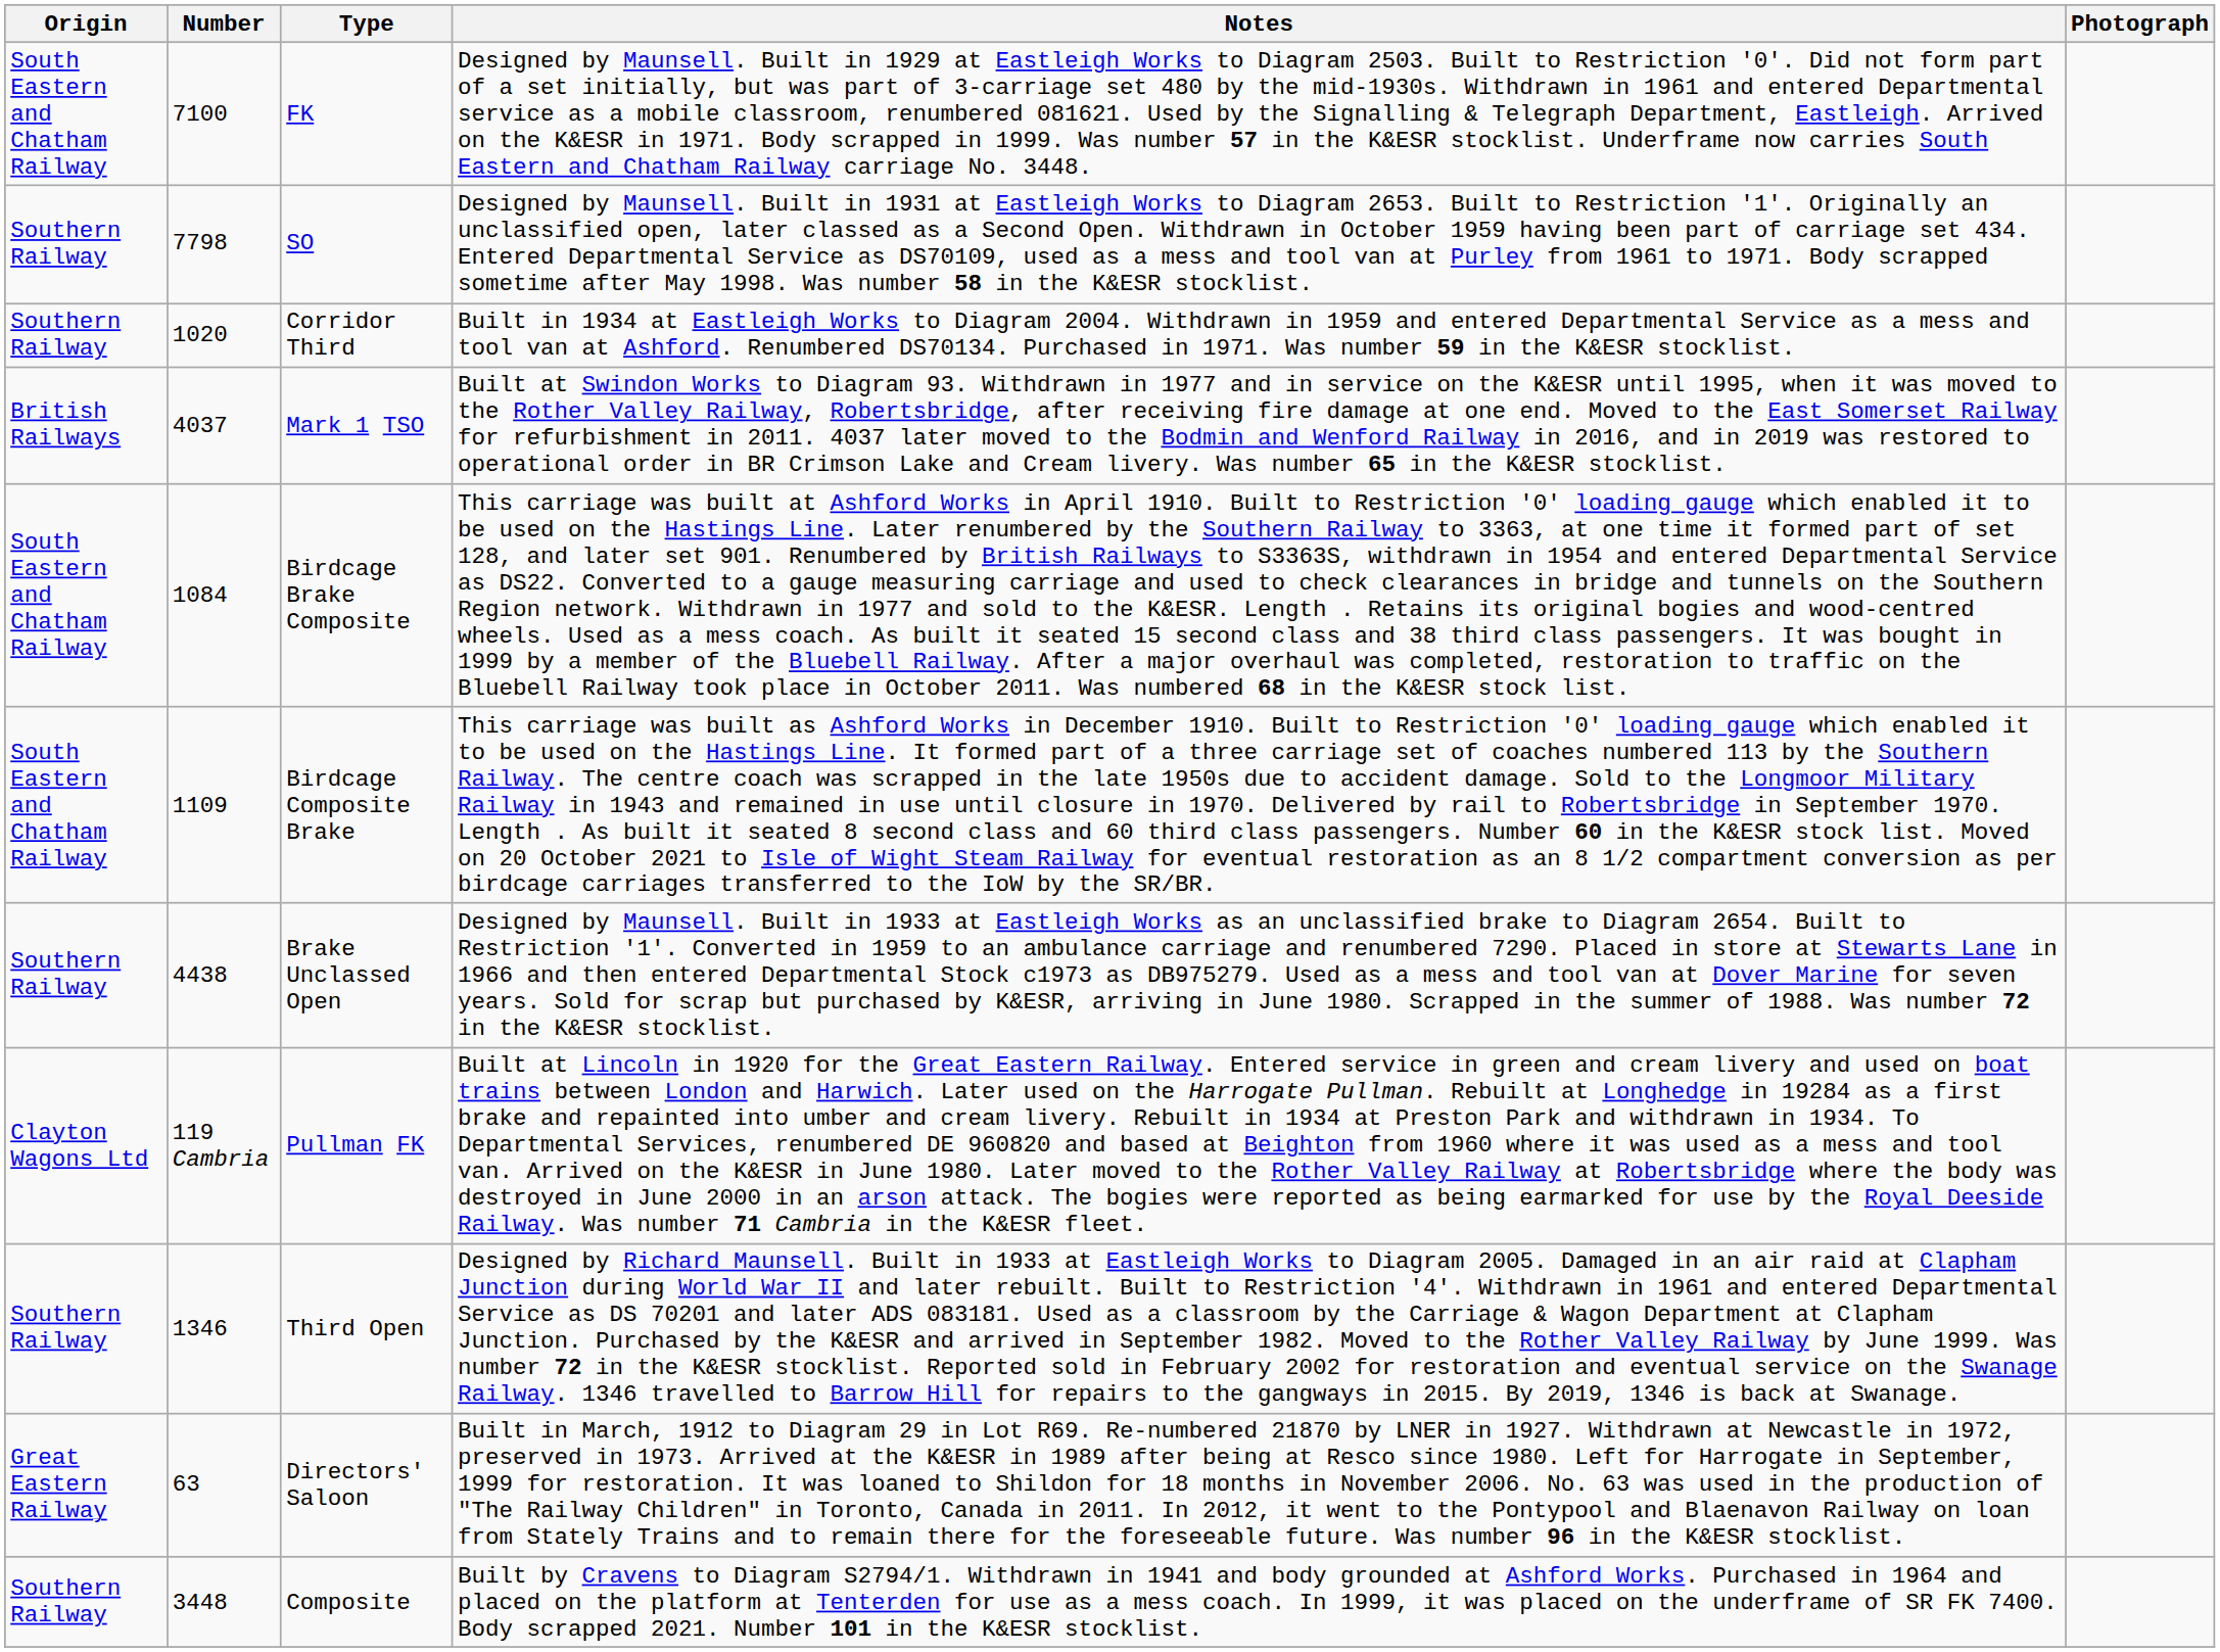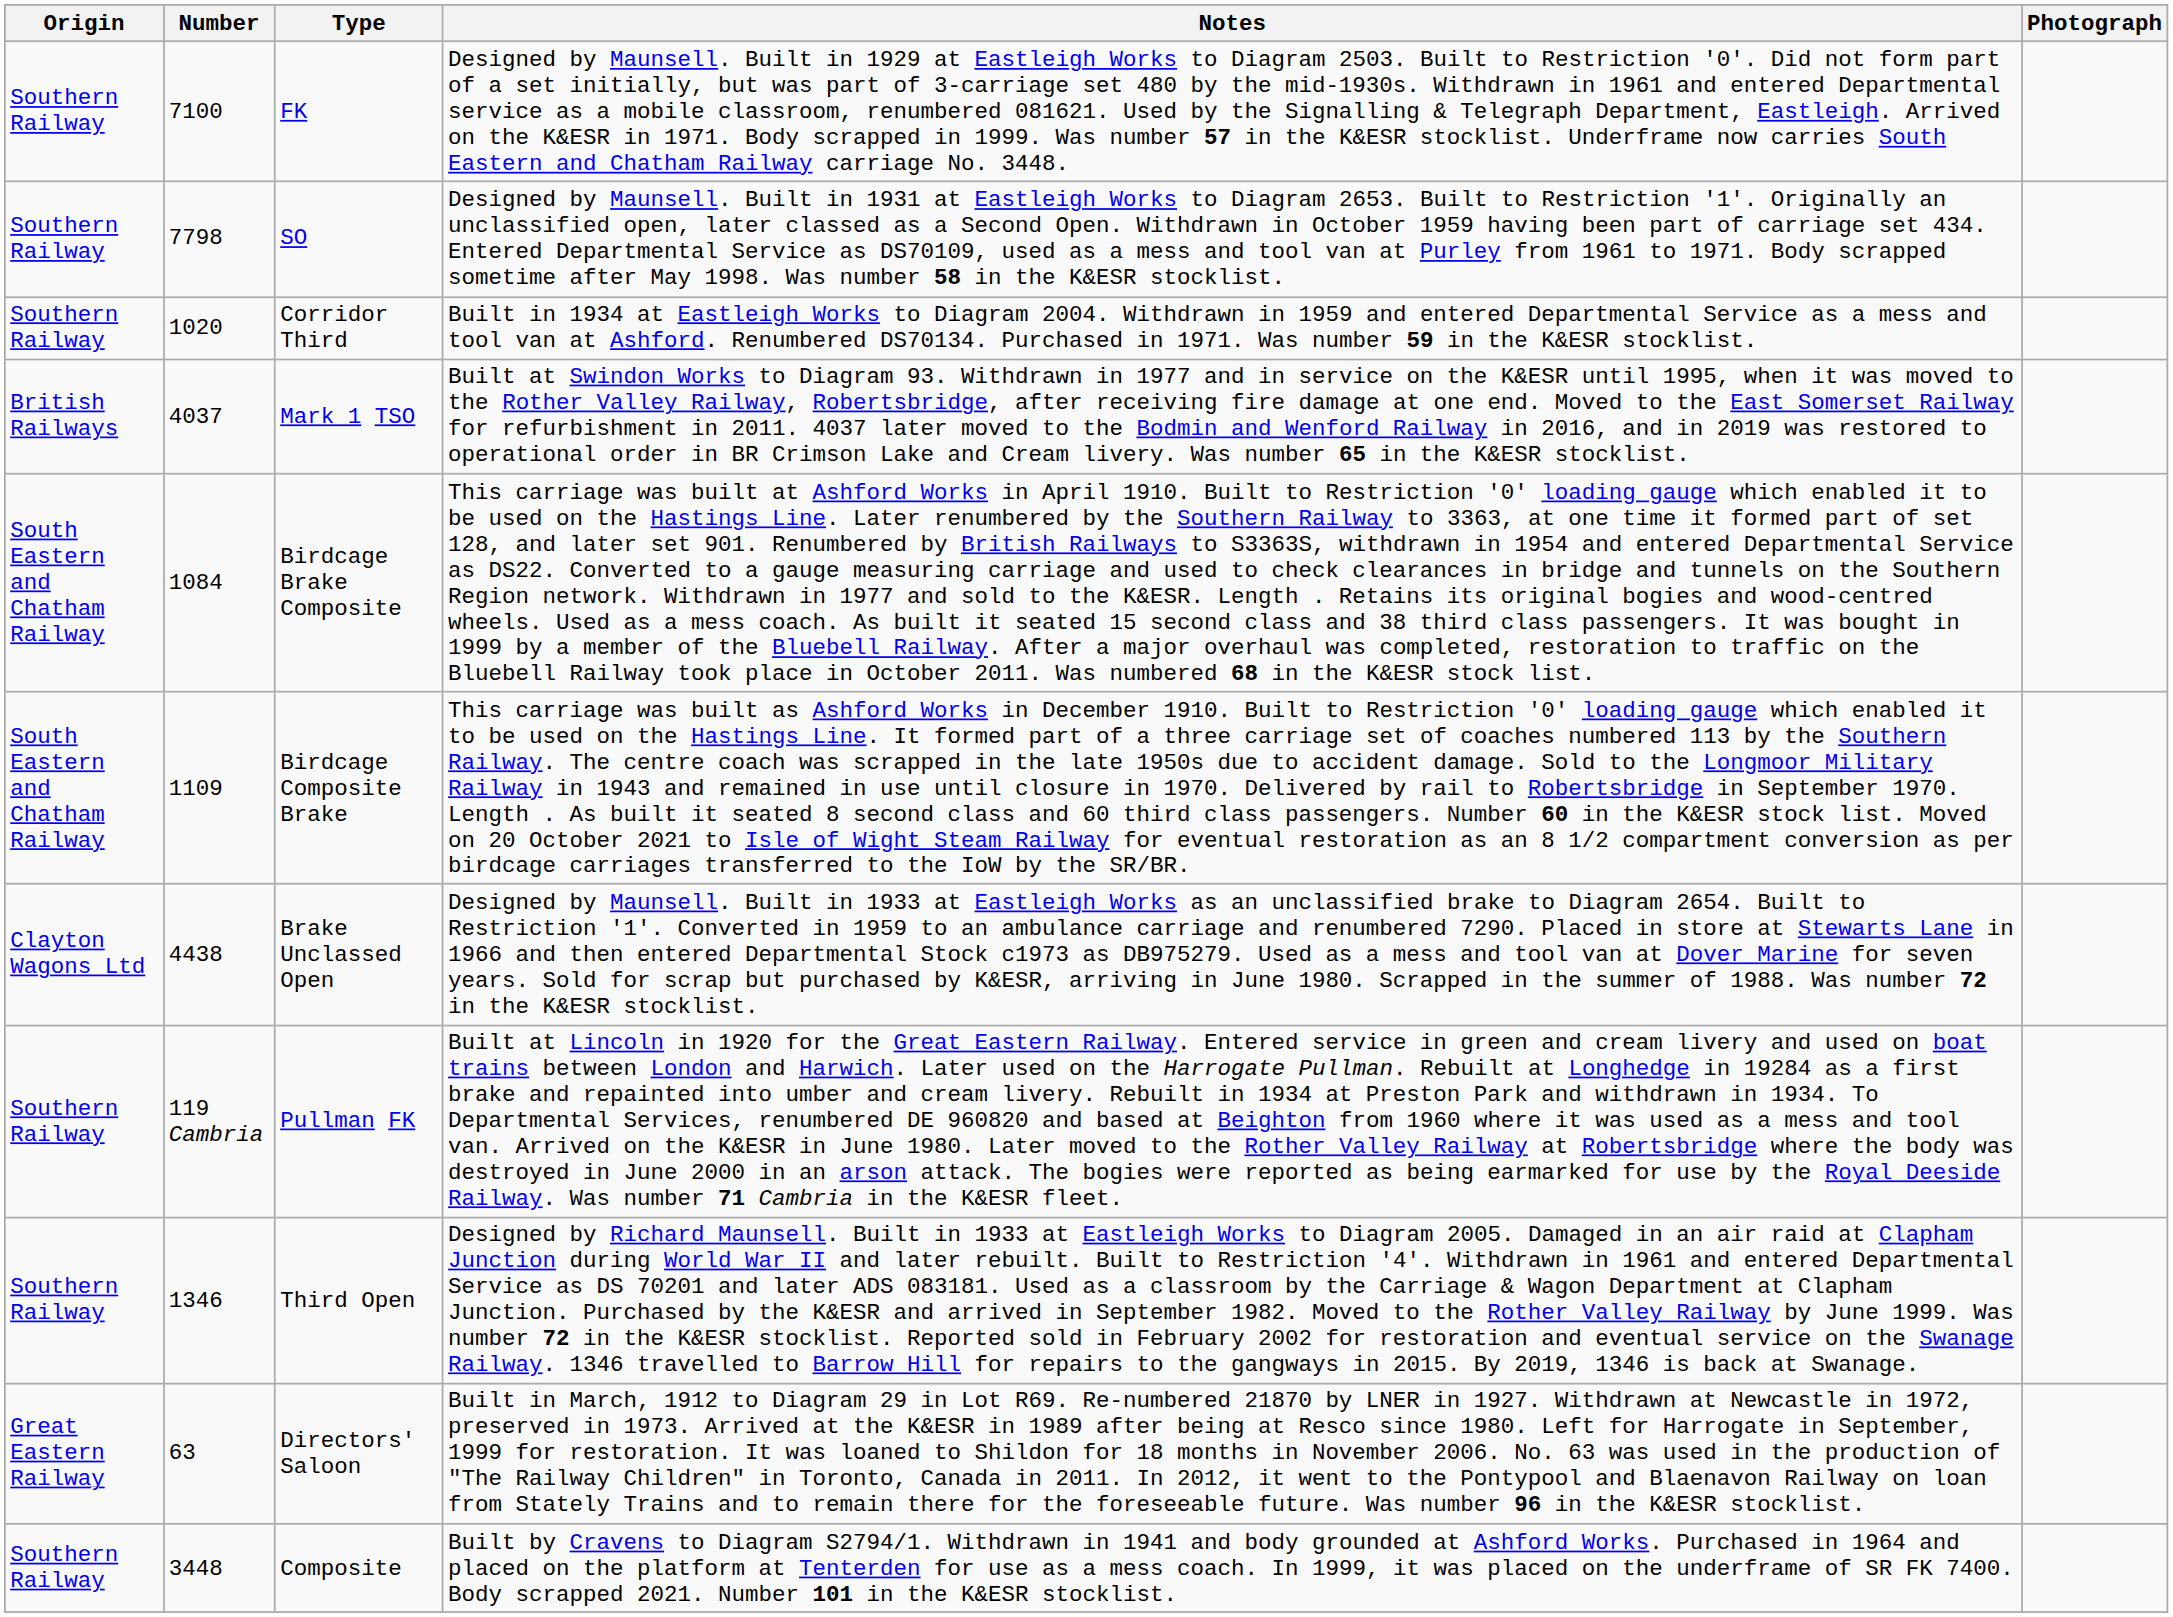FK | Origin: South Eastern and Chatham Railway -> Southern Railway
Brake Unclassed Open | Origin: Southern Railway -> Clayton Wagons Ltd
Pullman FK | Origin: Clayton Wagons Ltd -> Southern Railway
